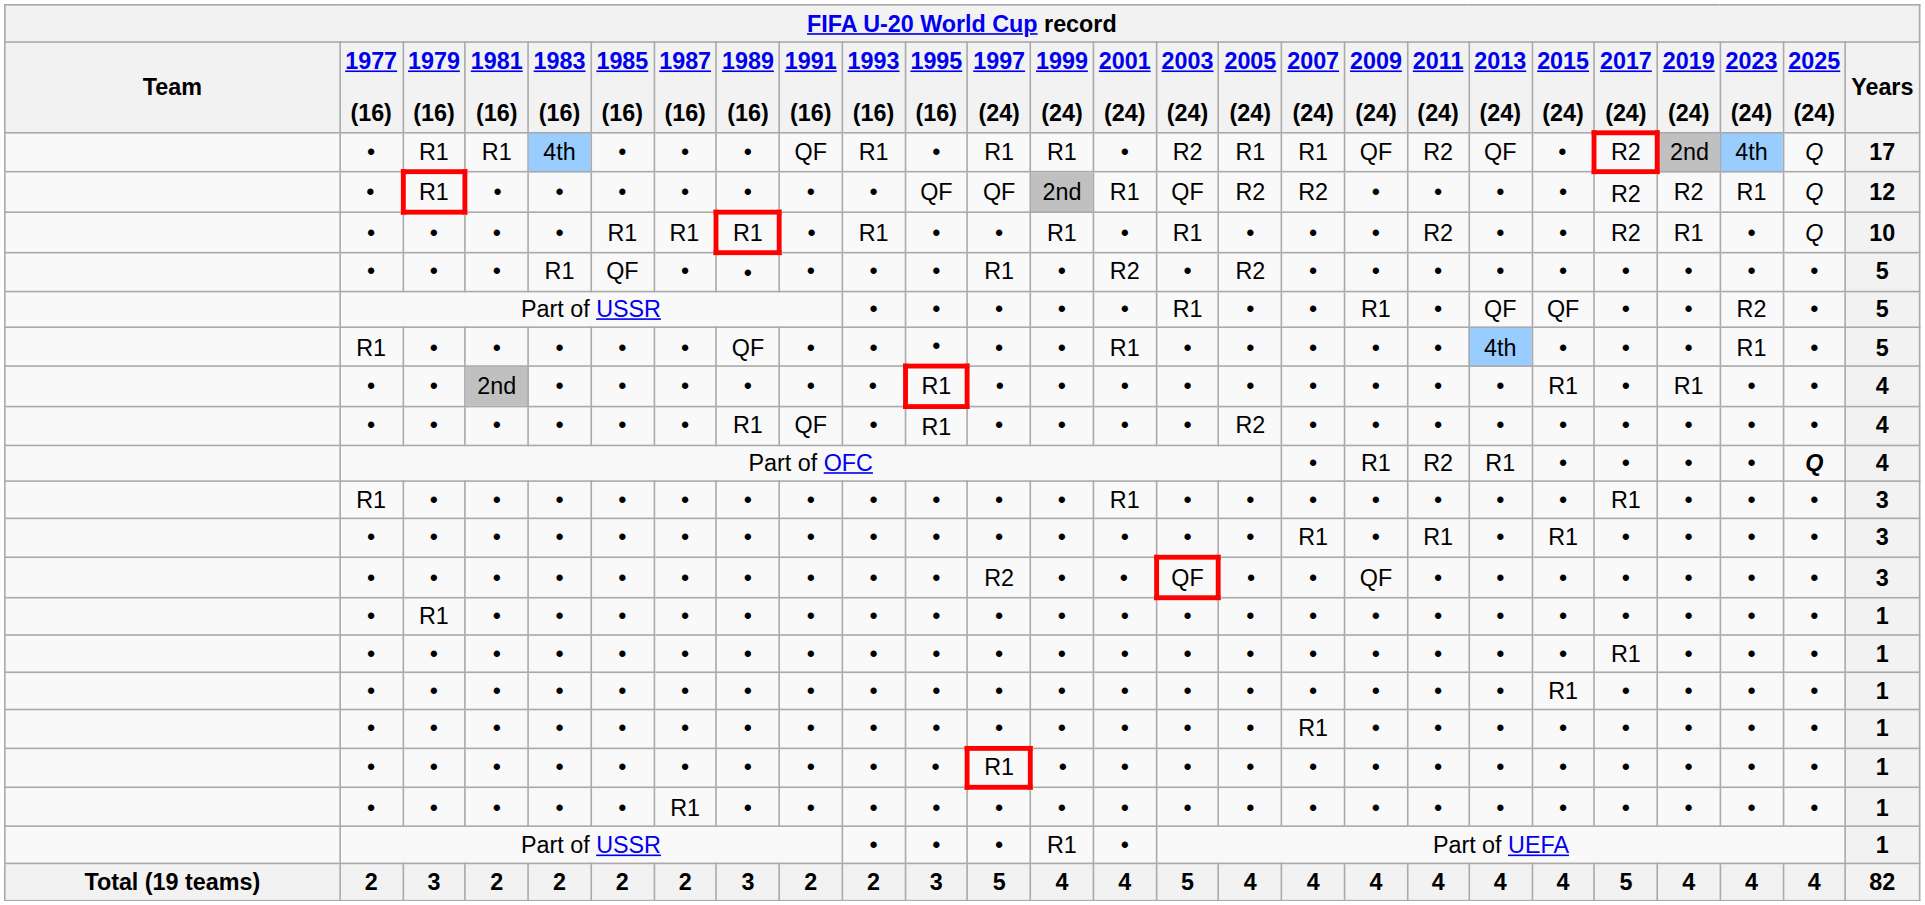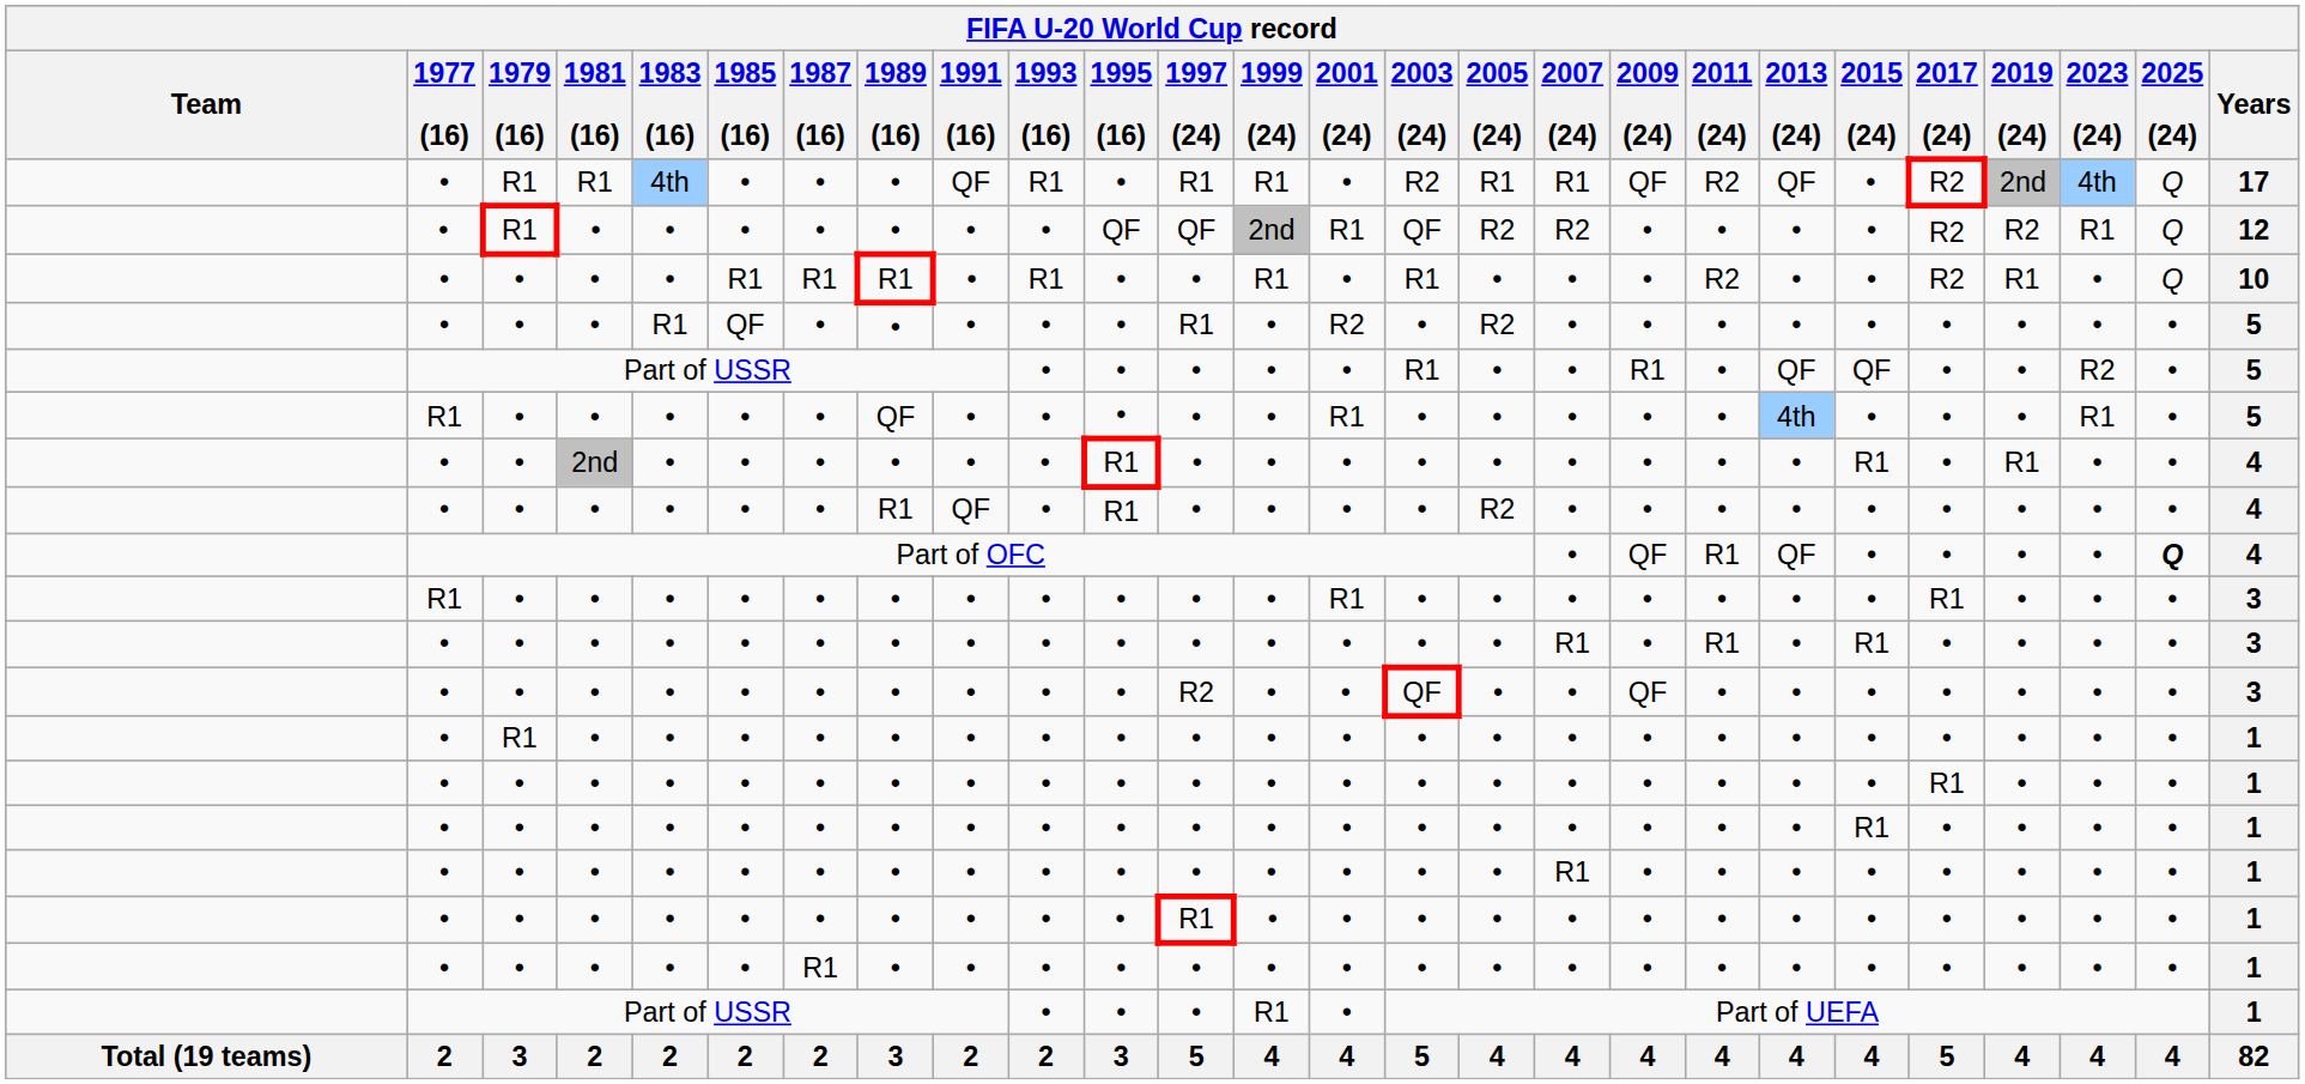Part of OFC | 2009 (24): R1 -> QF
Part of OFC | 2011 (24): R2 -> R1
Part of OFC | 2013 (24): R1 -> QF
